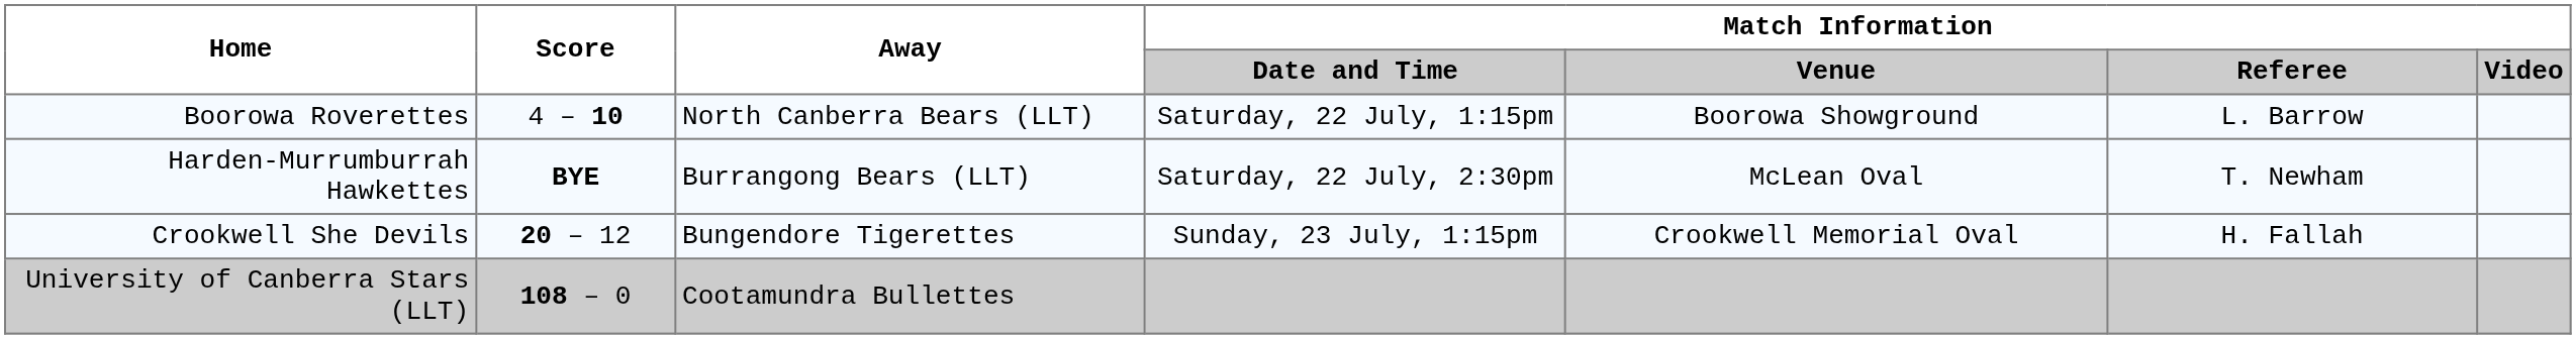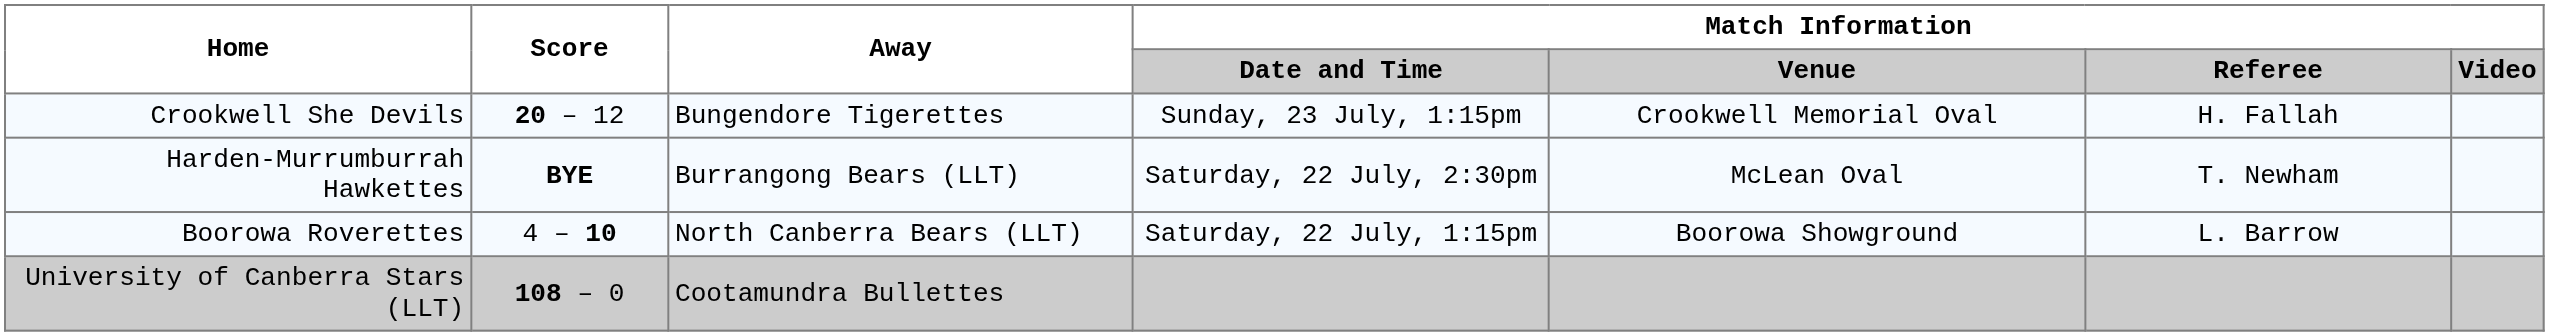rows swapped: Boorowa Roverettes <-> Crookwell She Devils
